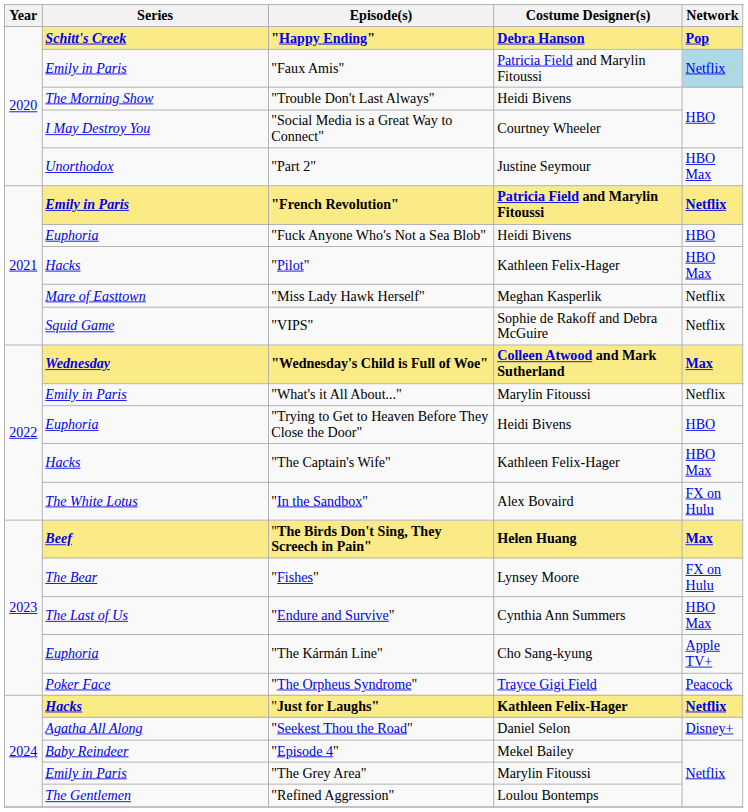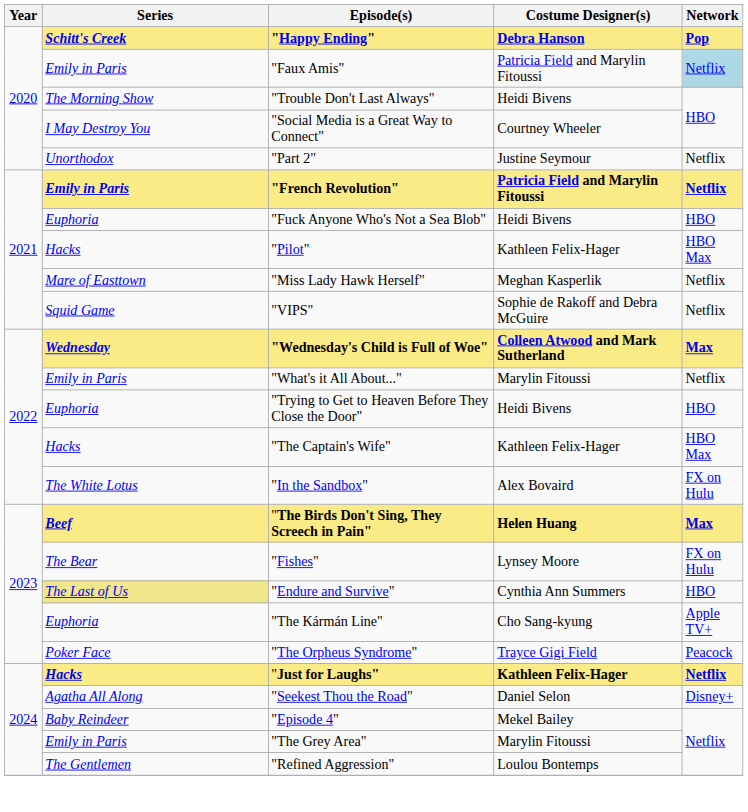"Part 2" | Network: HBO Max -> Netflix
"Endure and Survive" | Series: no background -> khaki background
"Endure and Survive" | Network: HBO Max -> HBO
